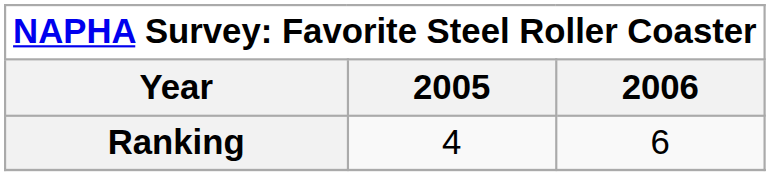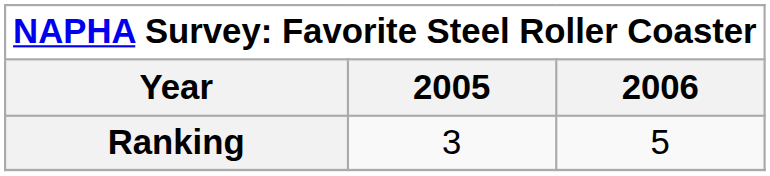Ranking | 2005: 4 -> 3
Ranking | 2006: 6 -> 5
